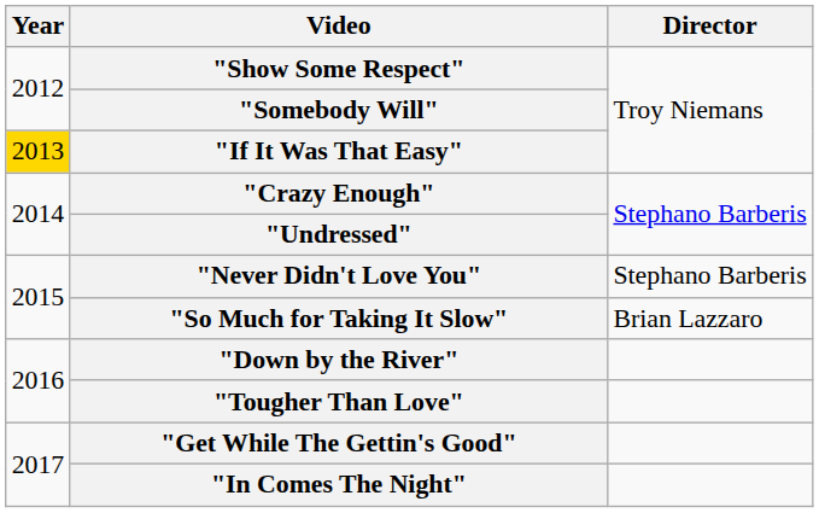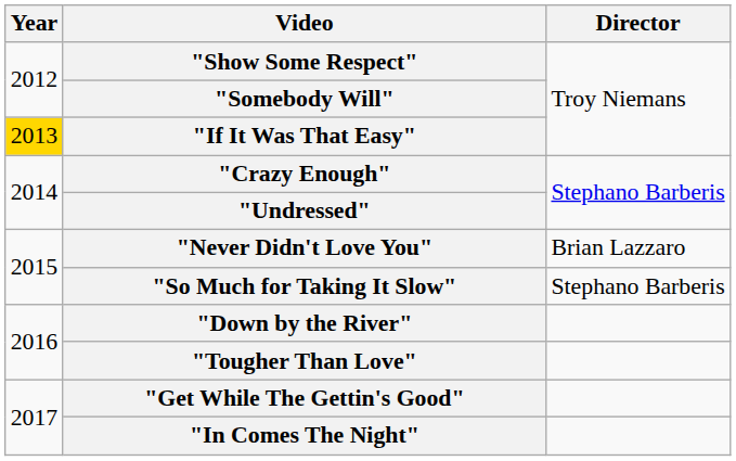"Never Didn't Love You" | Director: Stephano Barberis -> Brian Lazzaro
"So Much for Taking It Slow" | Director: Brian Lazzaro -> Stephano Barberis
